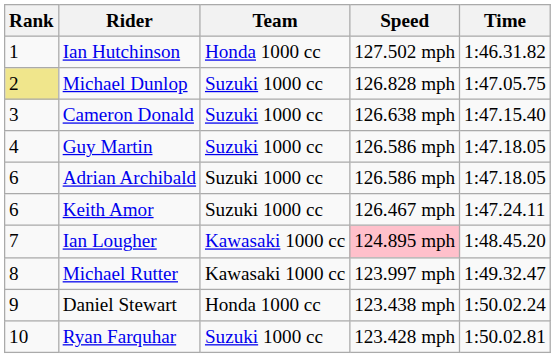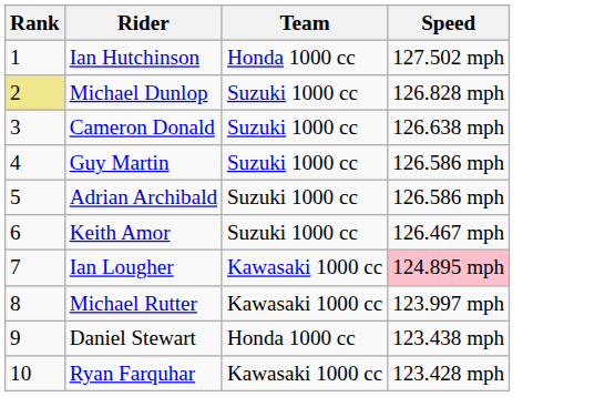- column: Time | 1:46.31.82 | 1:47.05.75 | 1:47.15.40 | 1:47.18.05 | 1:47.18.05 | 1:47.24.11 | 1:48.45.20 | 1:49.32.47 | 1:50.02.24 | 1:50.02.81
Adrian Archibald | Rank: 6 -> 5
Ryan Farquhar | Team: Suzuki 1000 cc -> Kawasaki 1000 cc
